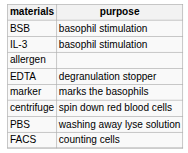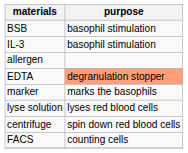EDTA | purpose: no background -> lightsalmon background
+ row: lyse solution | lyses red blood cells
- row: PBS | washing away lyse solution
